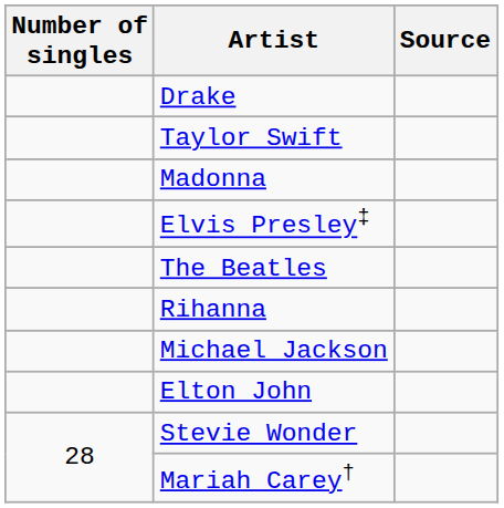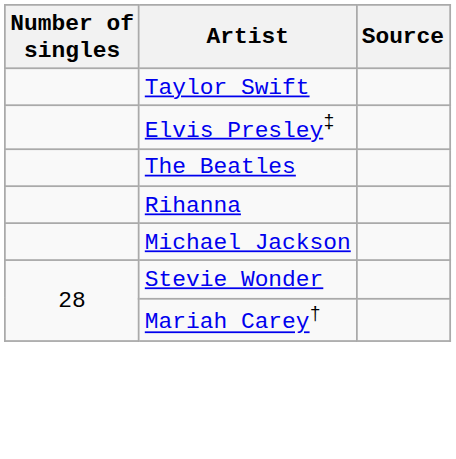- row: Drake
- row: Madonna
- row: Elton John
